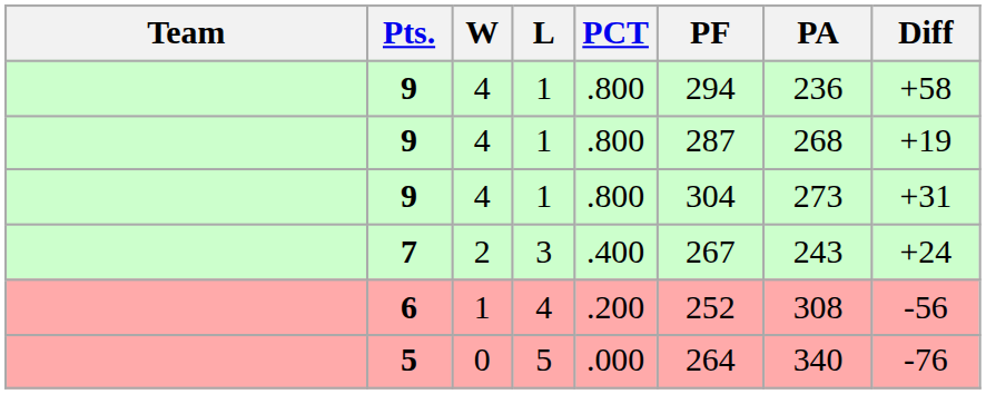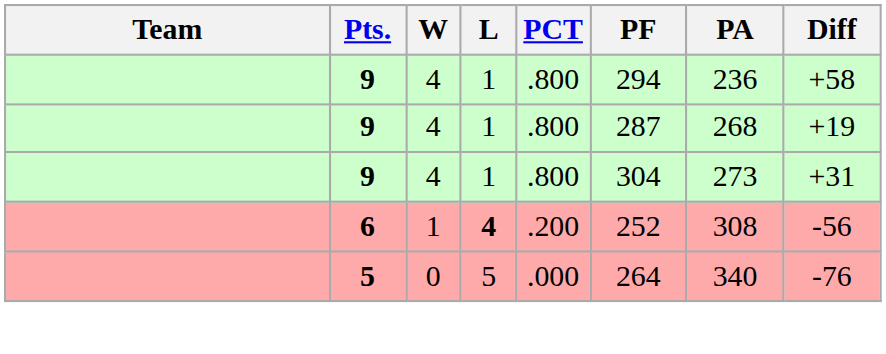- row: 7 | 2 | 3 | .400 | 267 | 243 | +24
6 | L: normal -> bold
